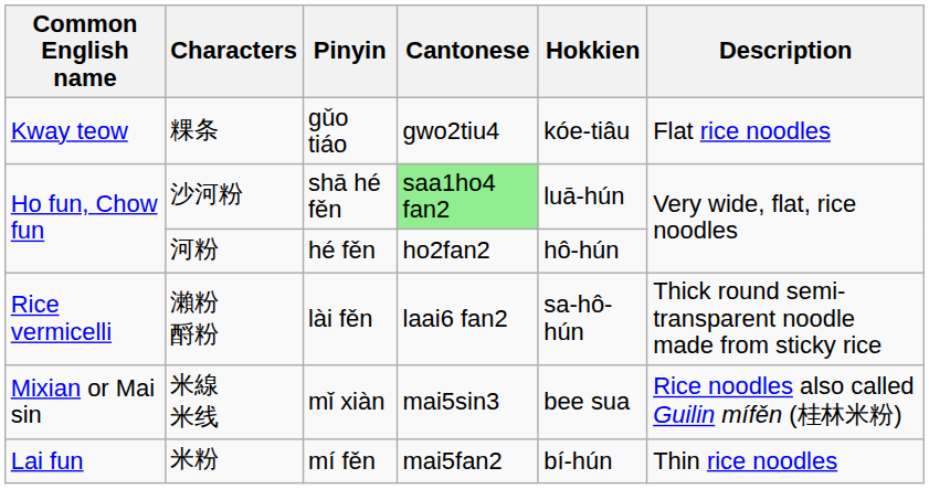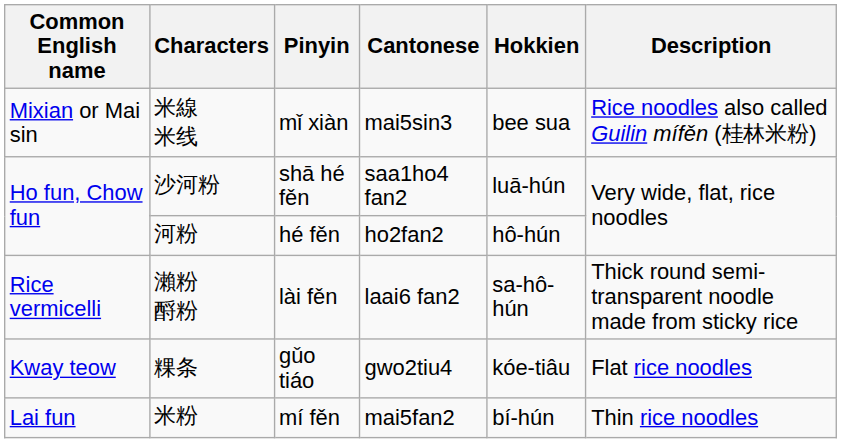rows swapped: 粿条 <-> 米線 米线
沙河粉 | Cantonese: lightgreen background -> no background
